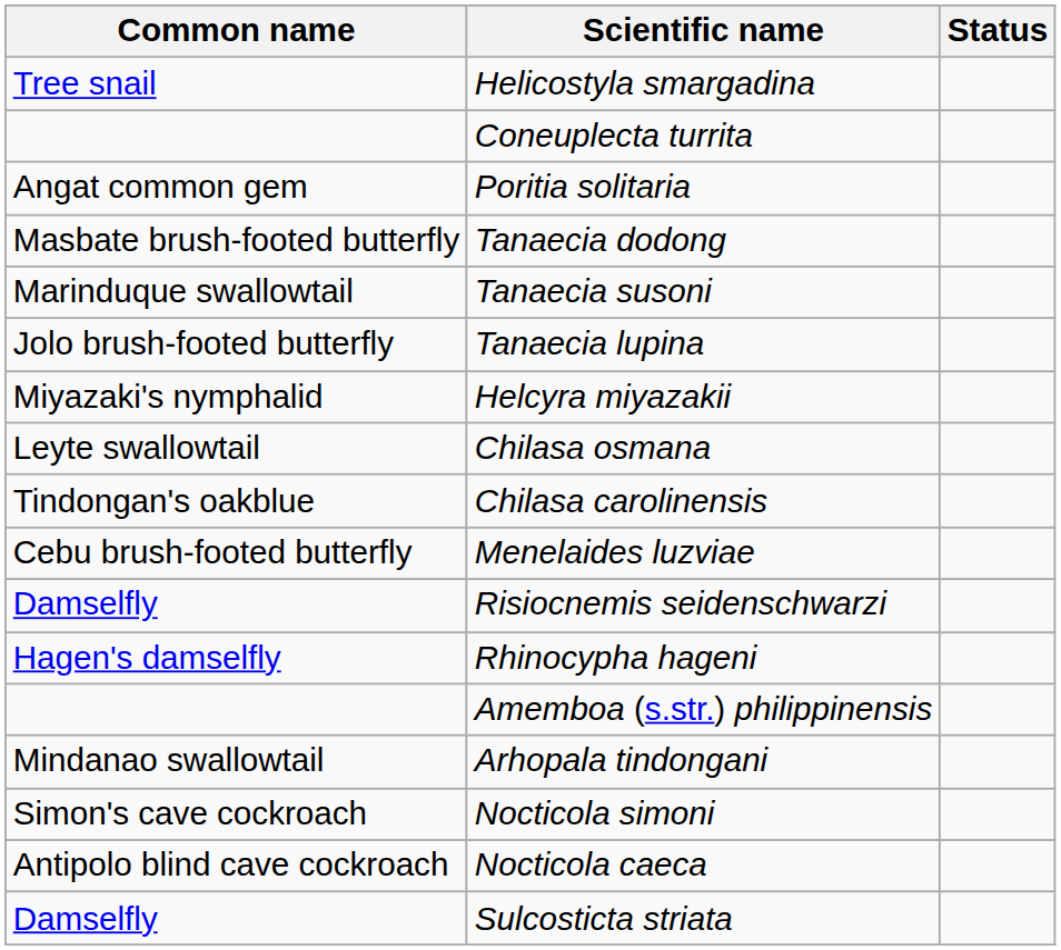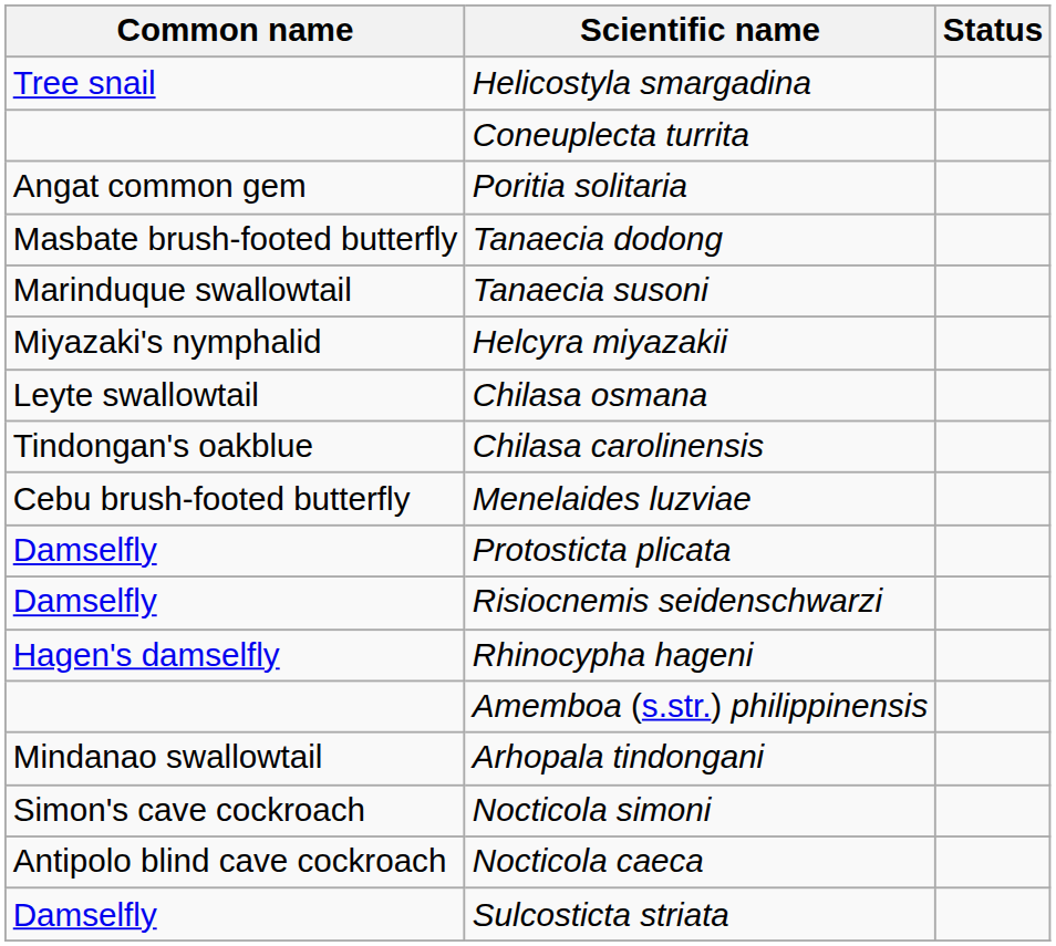- row: Jolo brush-footed butterfly | Tanaecia lupina
+ row: Damselfly | Protosticta plicata
